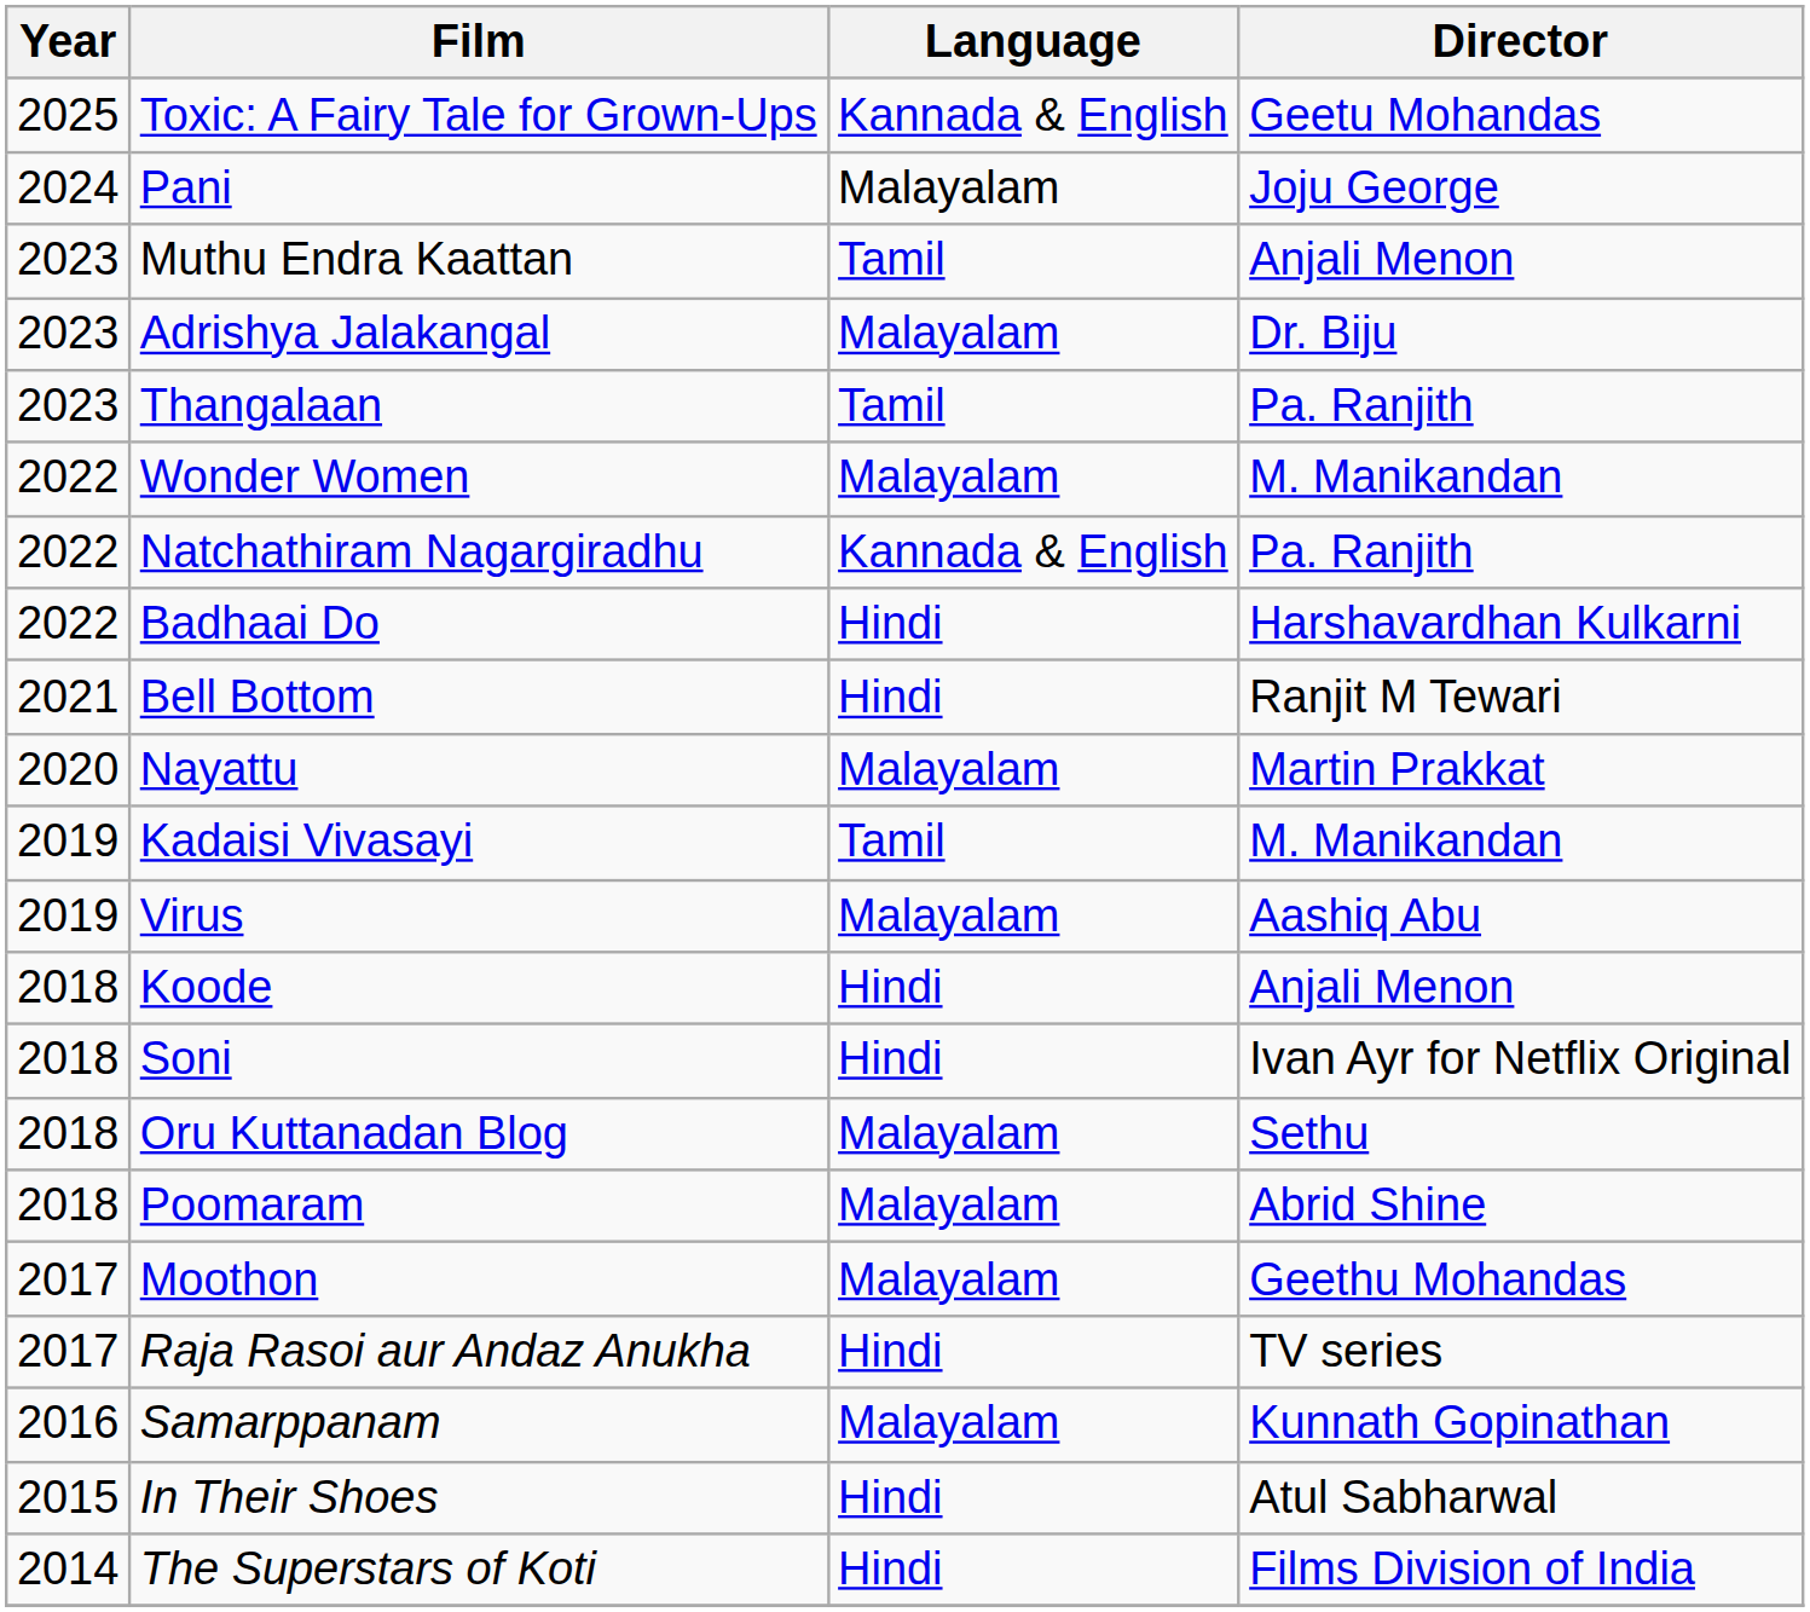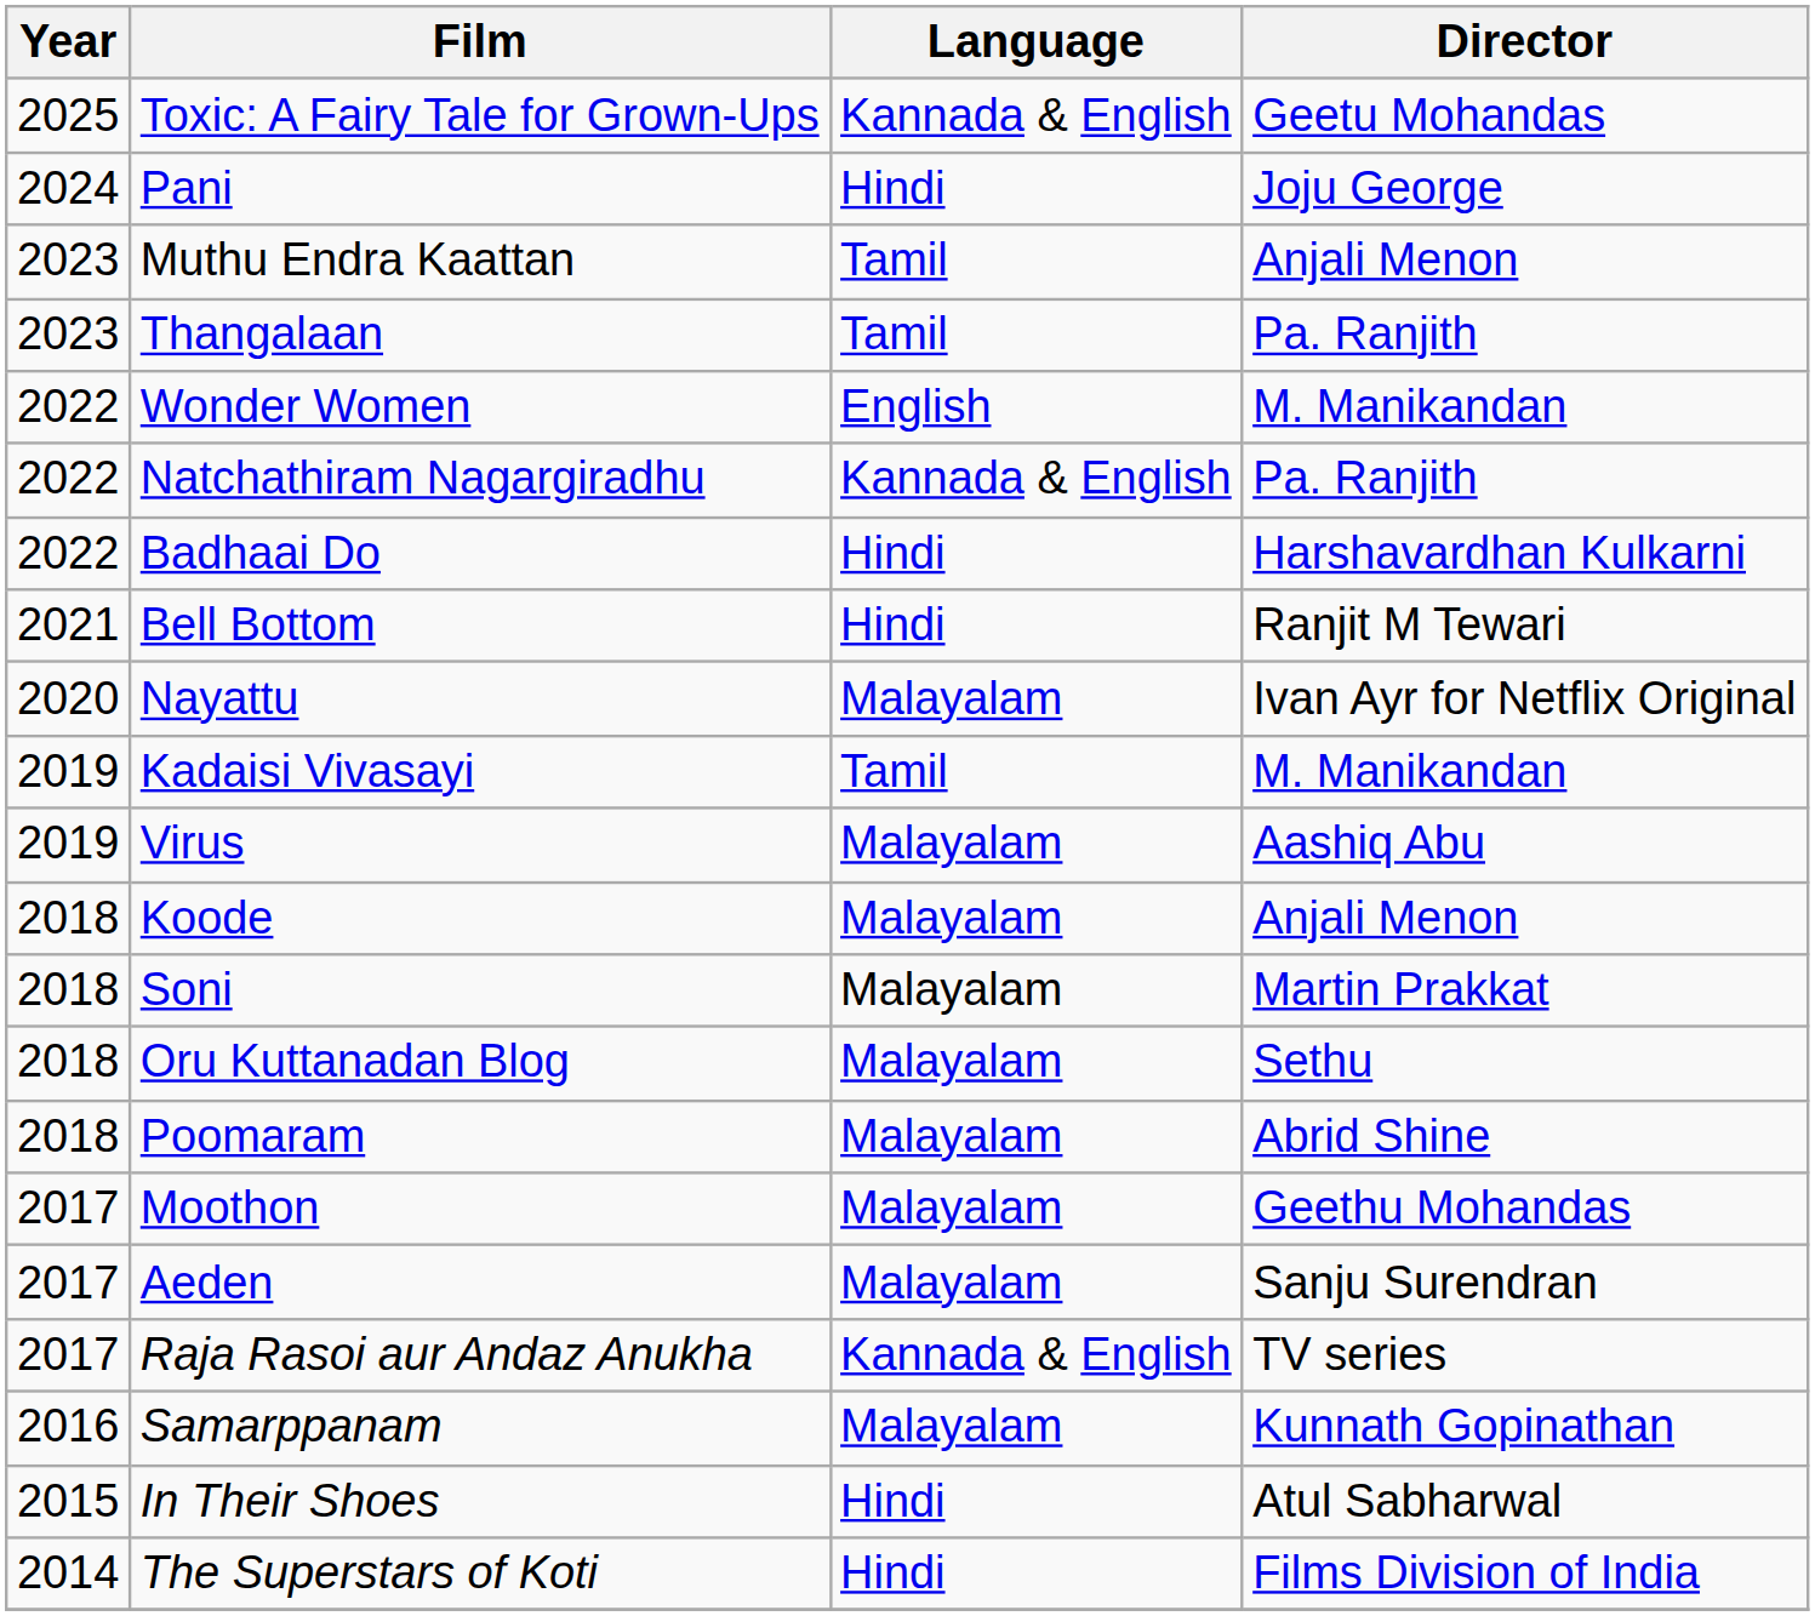Pani | Language: Malayalam -> Hindi
- row: 2023 | Adrishya Jalakangal | Malayalam | Dr. Biju
Wonder Women | Language: Malayalam -> English
Nayattu | Director: Martin Prakkat -> Ivan Ayr for Netflix Original
Koode | Language: Hindi -> Malayalam
Soni | Language: Hindi -> Malayalam
Soni | Director: Ivan Ayr for Netflix Original -> Martin Prakkat
+ row: 2017 | Aeden | Malayalam | Sanju Surendran
Raja Rasoi aur Andaz Anukha | Language: Hindi -> Kannada & English
